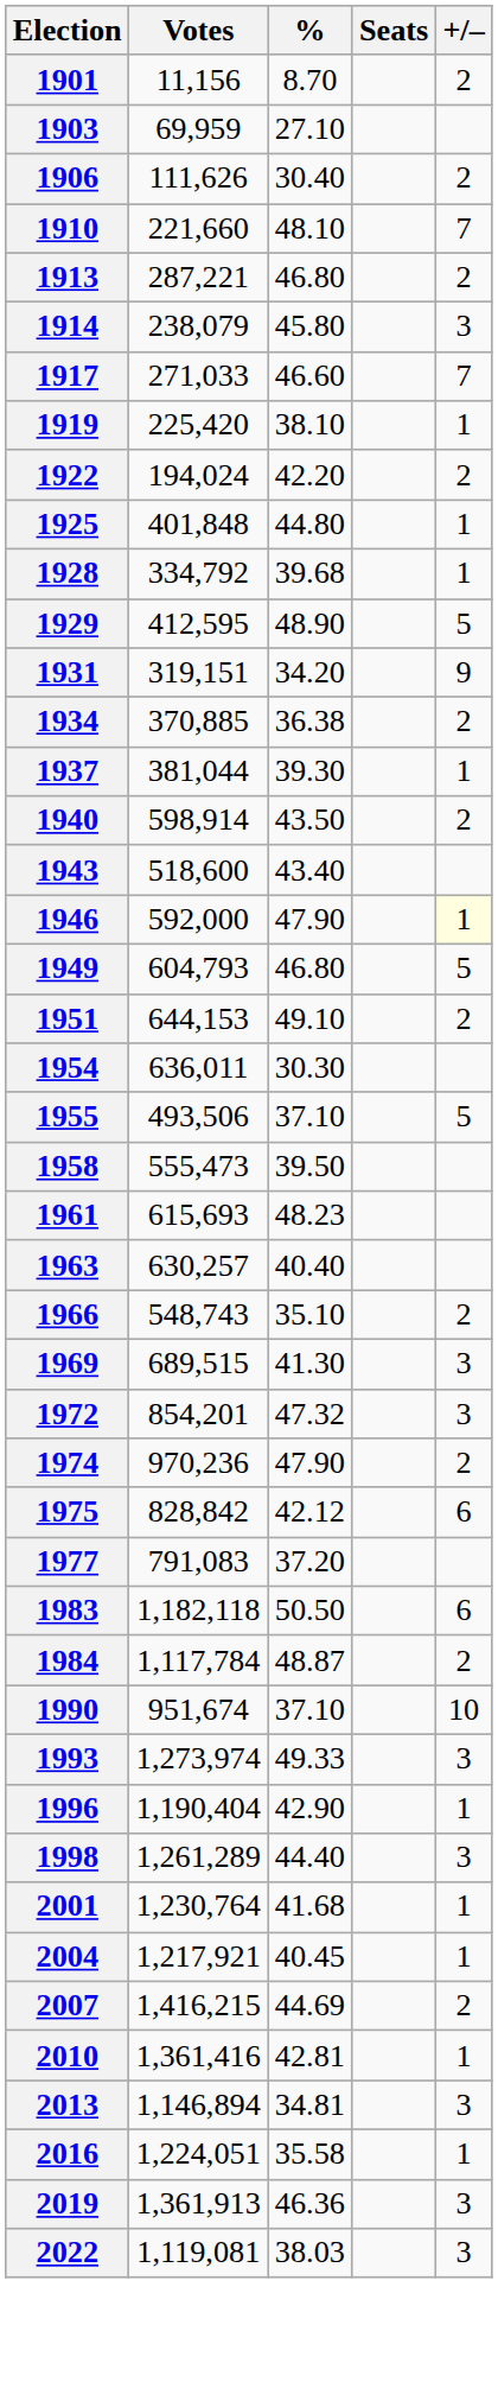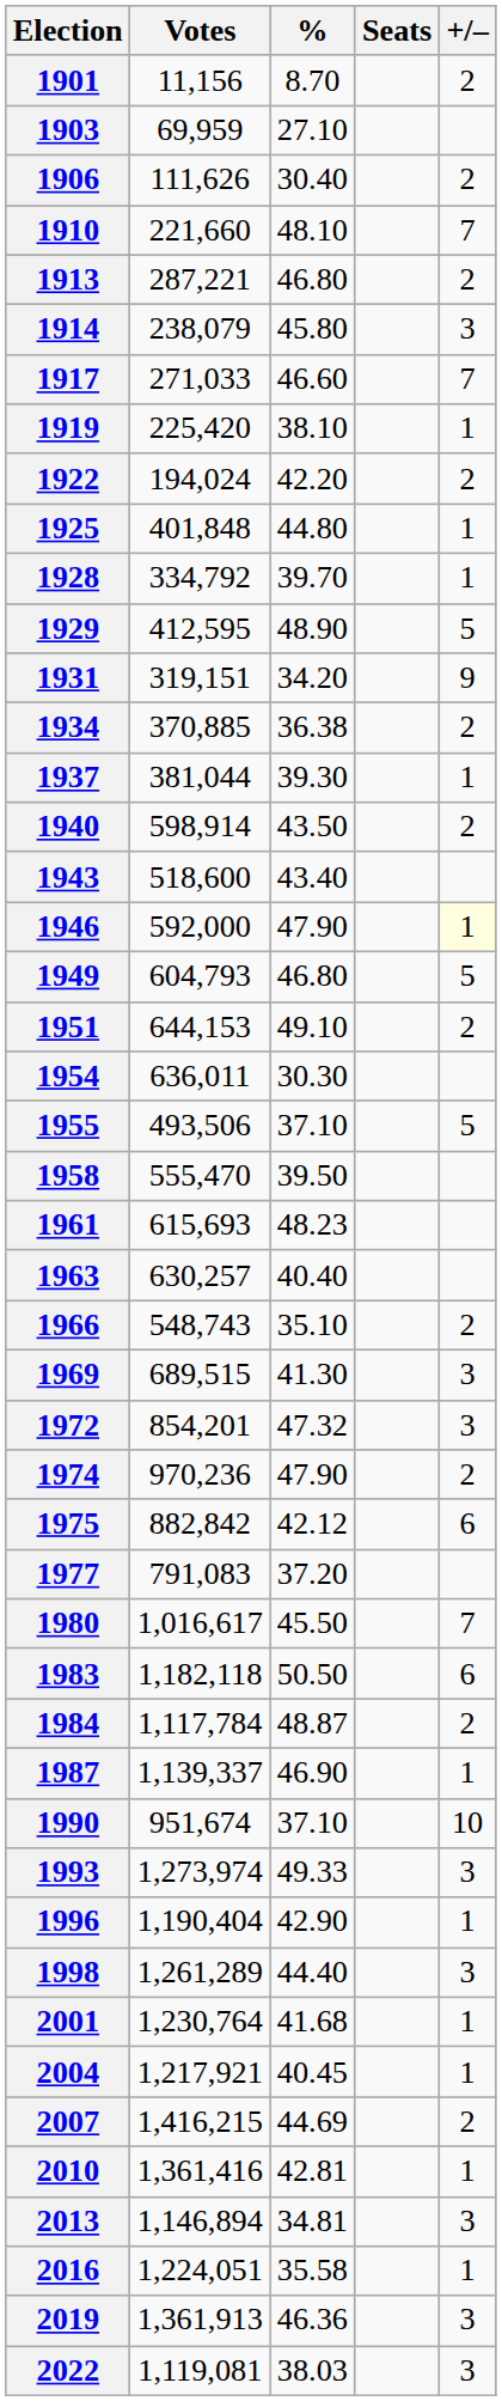1928 | %: 39.68 -> 39.70
1958 | Votes: 555,473 -> 555,470
1975 | Votes: 828,842 -> 882,842
+ row: 1980 | 1,016,617 | 45.50 | 7
+ row: 1987 | 1,139,337 | 46.90 | 1
